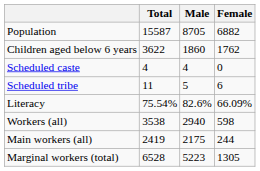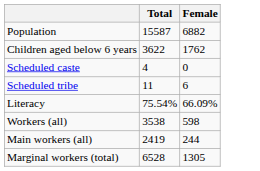- column: Male | 8705 | 1860 | 4 | 5 | 82.6% | 2940 | 2175 | 5223
